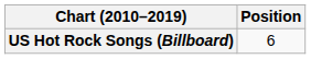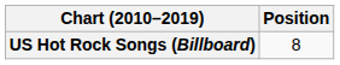US Hot Rock Songs (Billboard) | Position: 6 -> 8
